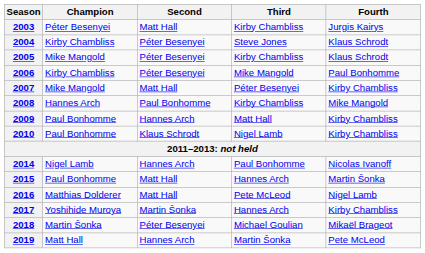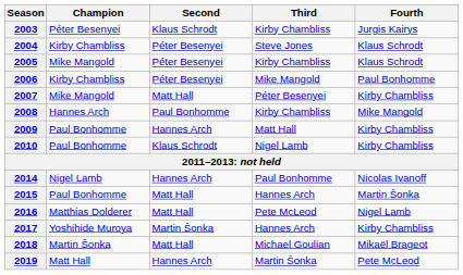2003 | Second: Matt Hall -> Klaus Schrodt
2018 | Second: Péter Besenyei -> Matt Hall
